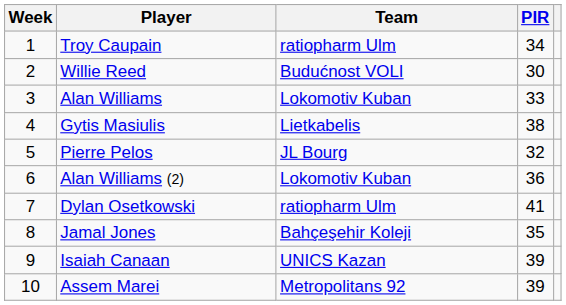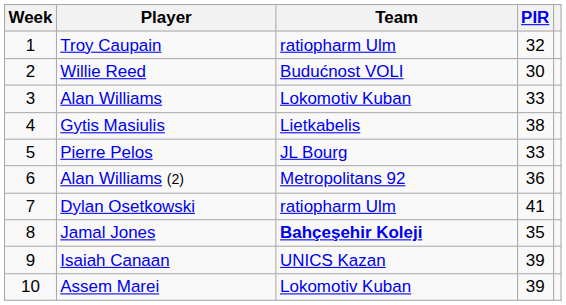Troy Caupain | PIR: 34 -> 32
Pierre Pelos | PIR: 32 -> 33
Alan Williams (2) | Team: Lokomotiv Kuban -> Metropolitans 92
Jamal Jones | Team: normal -> bold
Assem Marei | Team: Metropolitans 92 -> Lokomotiv Kuban
